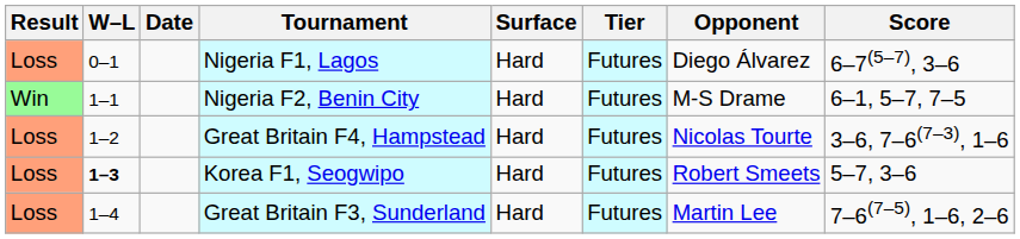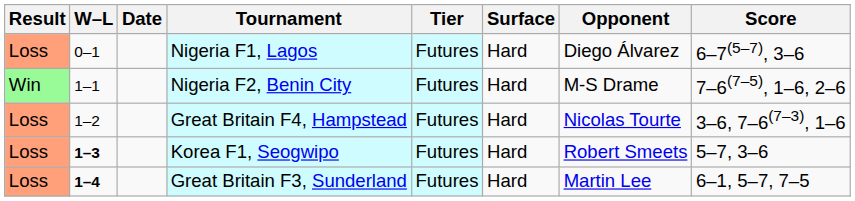columns swapped: Tier <-> Surface
Nigeria F2, Benin City | Score: 6–1, 5–7, 7–5 -> 7–6(7–5), 1–6, 2–6
Great Britain F3, Sunderland | W–L: normal -> bold
Great Britain F3, Sunderland | Score: 7–6(7–5), 1–6, 2–6 -> 6–1, 5–7, 7–5
